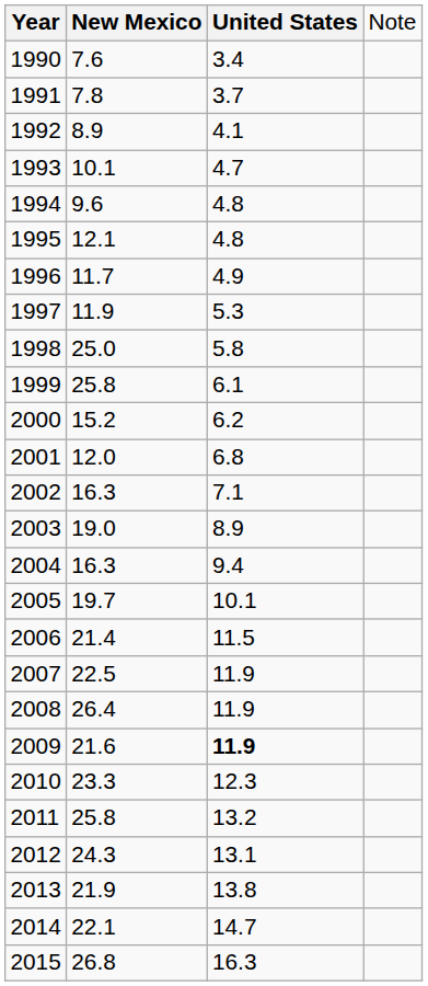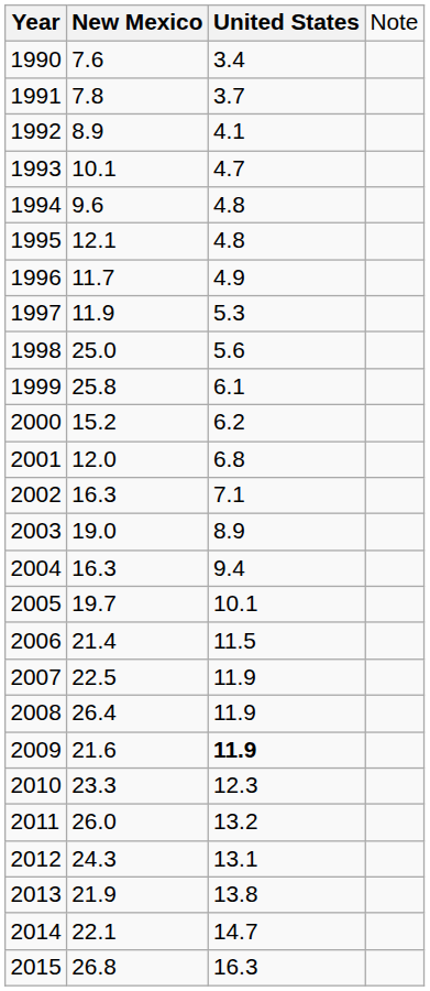1998 | column 3: 5.8 -> 5.6
2011 | column 2: 25.8 -> 26.0
